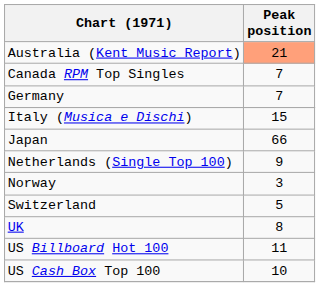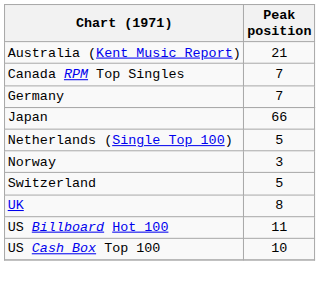Australia (Kent Music Report) | Peak position: lightsalmon background -> no background
- row: Italy (Musica e Dischi) | 15
Netherlands (Single Top 100) | Peak position: 9 -> 5
